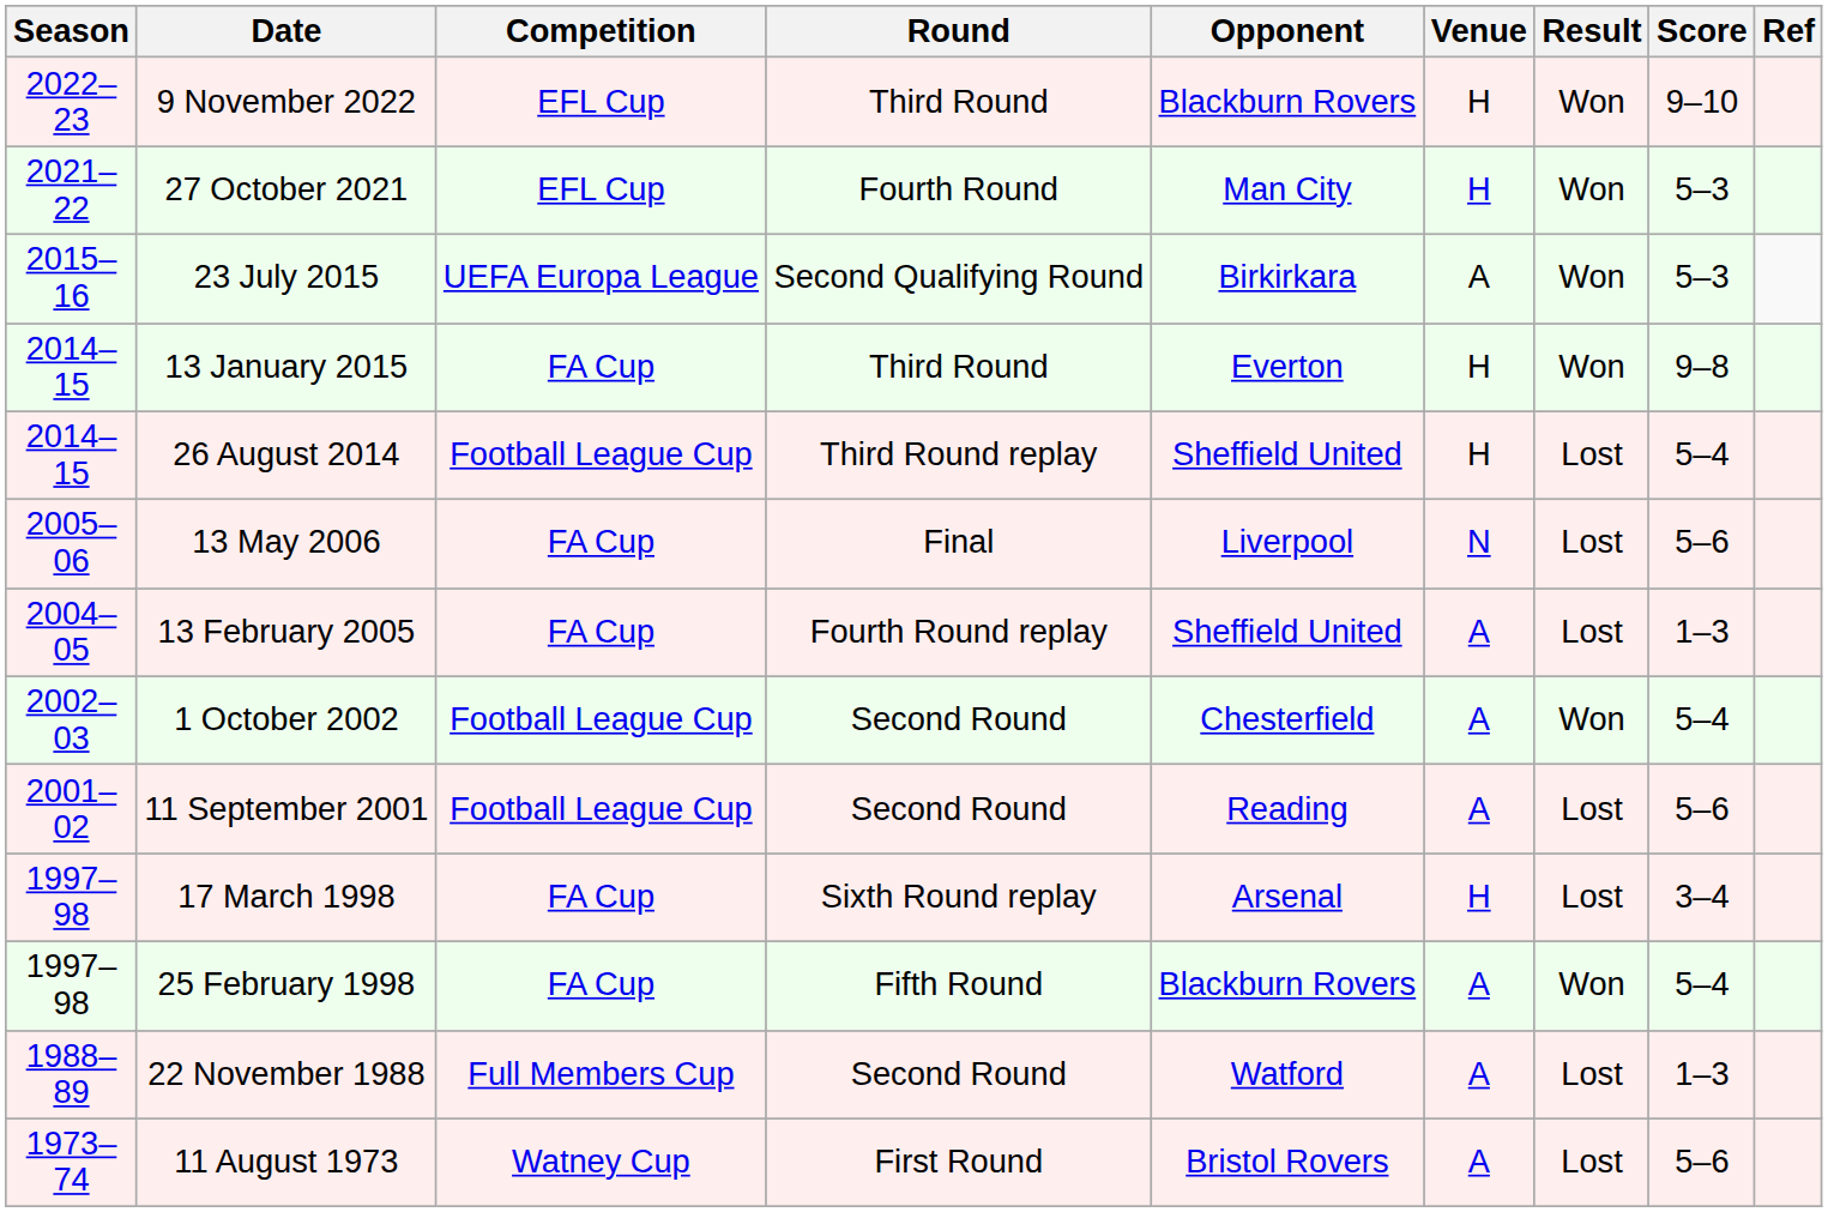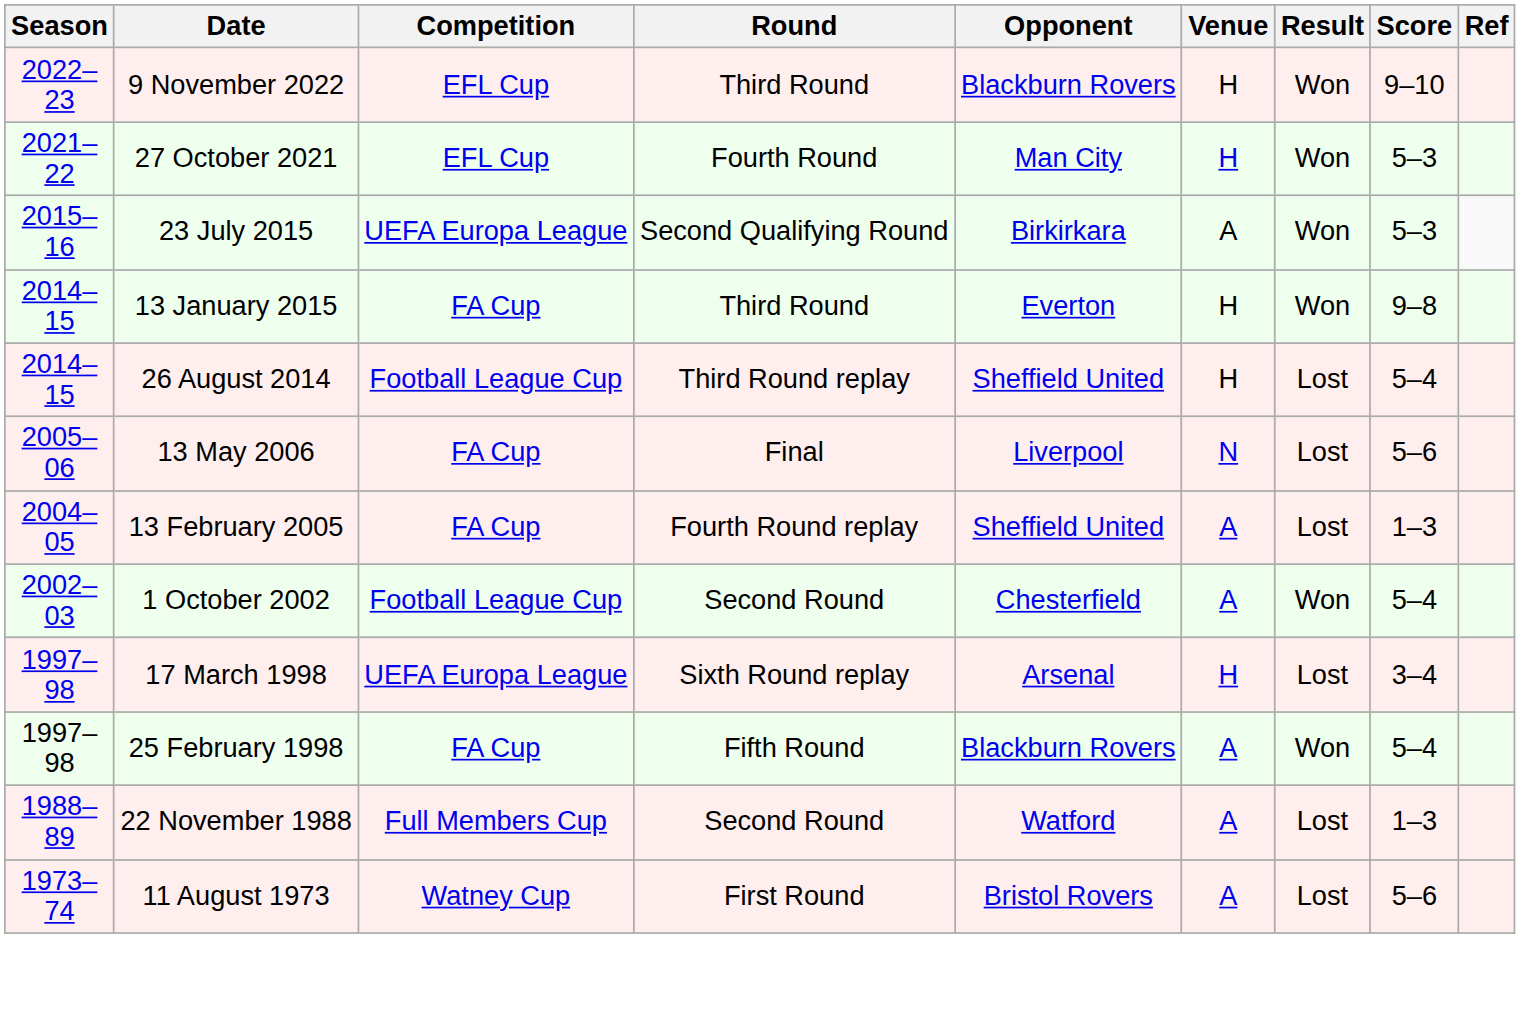- row: 2001–02 | 11 September 2001 | Football League Cup | Second Round | Reading | A | Lost | 5–6
17 March 1998 | Competition: FA Cup -> UEFA Europa League
